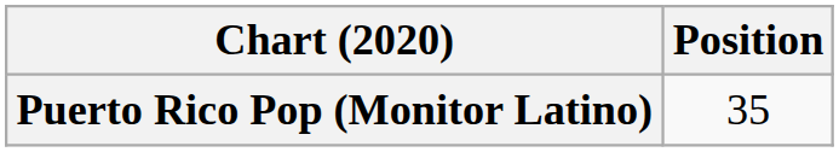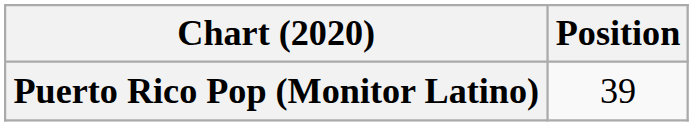Puerto Rico Pop (Monitor Latino) | Position: 35 -> 39
